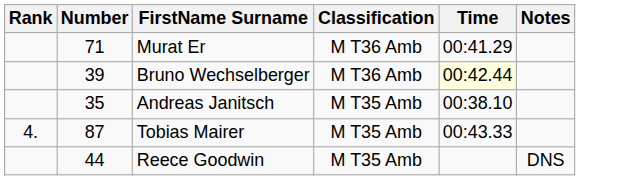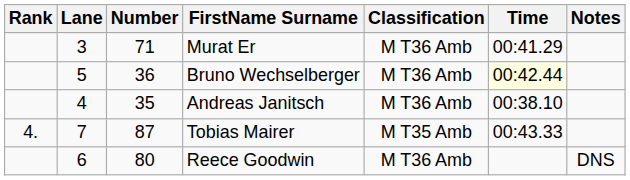+ column: Lane | 3 | 5 | 4 | 7 | 6
Bruno Wechselberger | Number: 39 -> 36
Andreas Janitsch | Classification: M T35 Amb -> M T36 Amb
Reece Goodwin | Number: 44 -> 80
Reece Goodwin | Classification: M T35 Amb -> M T36 Amb
